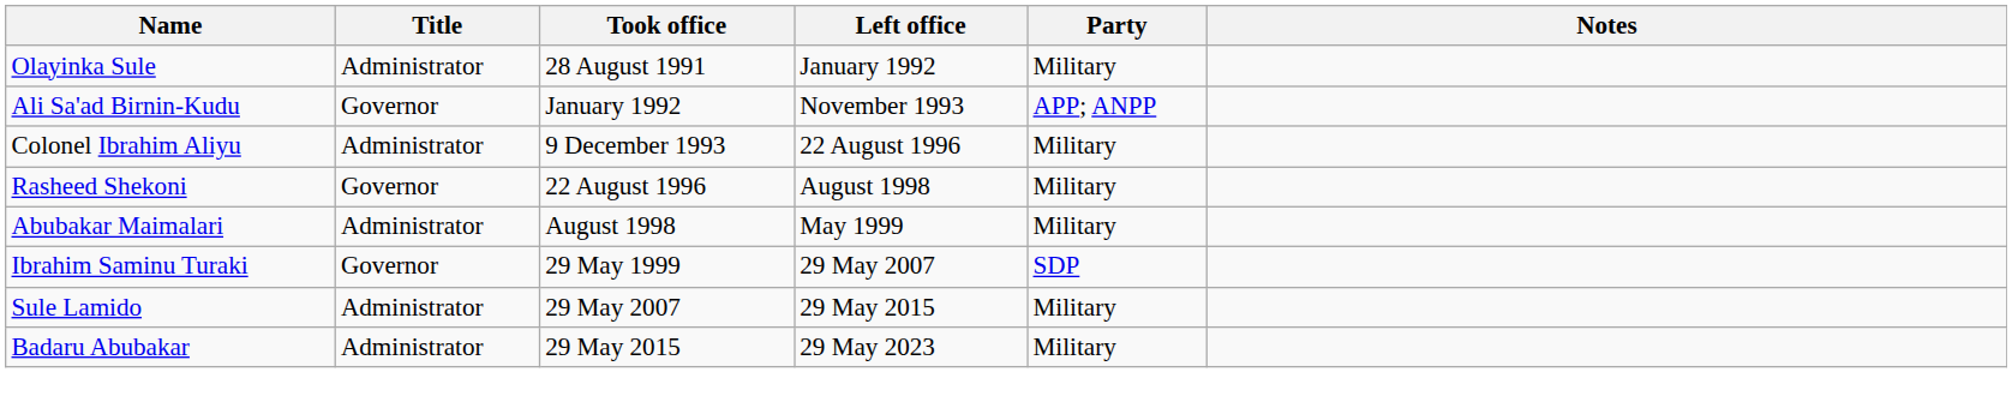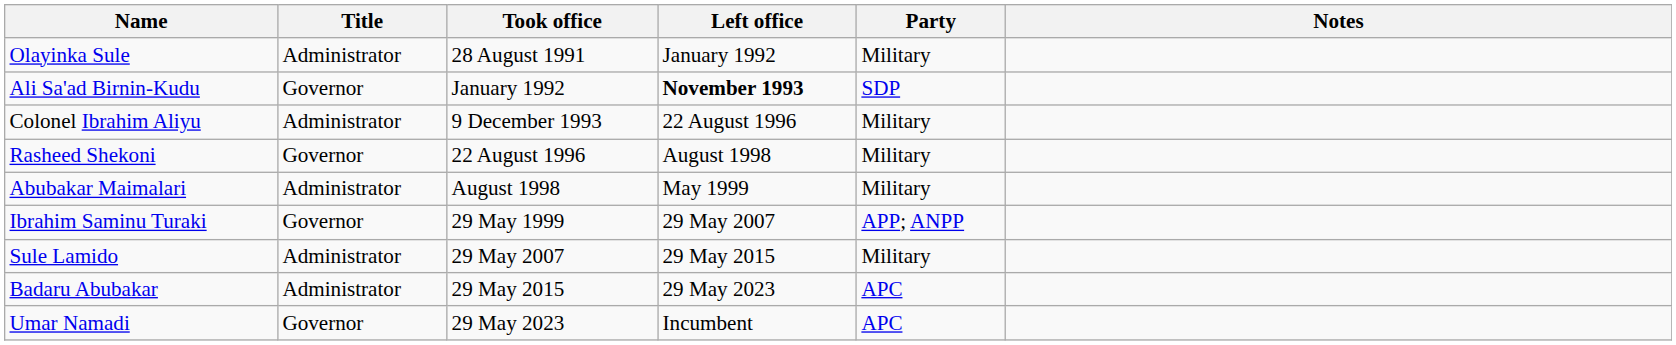Ali Sa'ad Birnin-Kudu | Left office: normal -> bold
Ali Sa'ad Birnin-Kudu | Party: APP; ANPP -> SDP
Ibrahim Saminu Turaki | Party: SDP -> APP; ANPP
Badaru Abubakar | Party: Military -> APC
+ row: Umar Namadi | Governor | 29 May 2023 | Incumbent | APC
